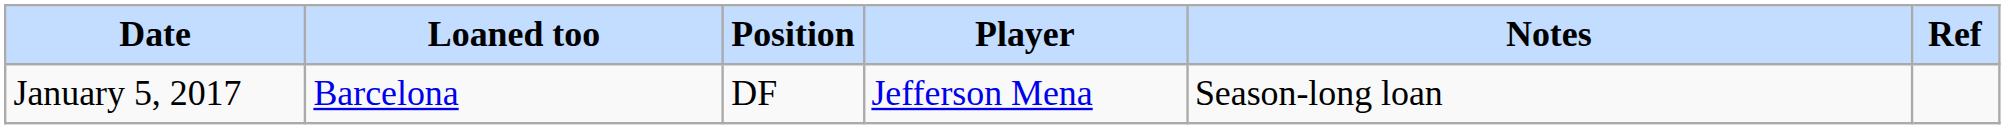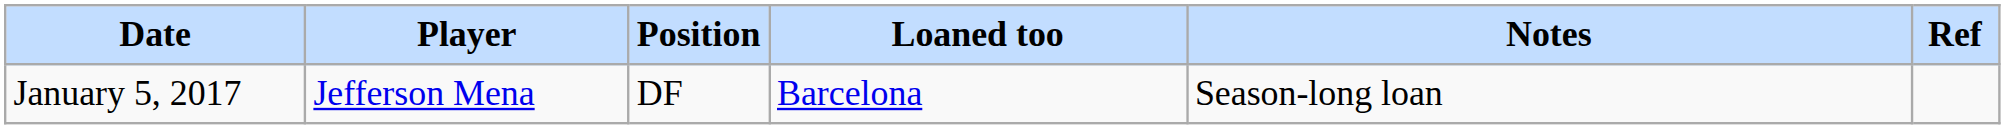columns swapped: Player <-> Loaned too
